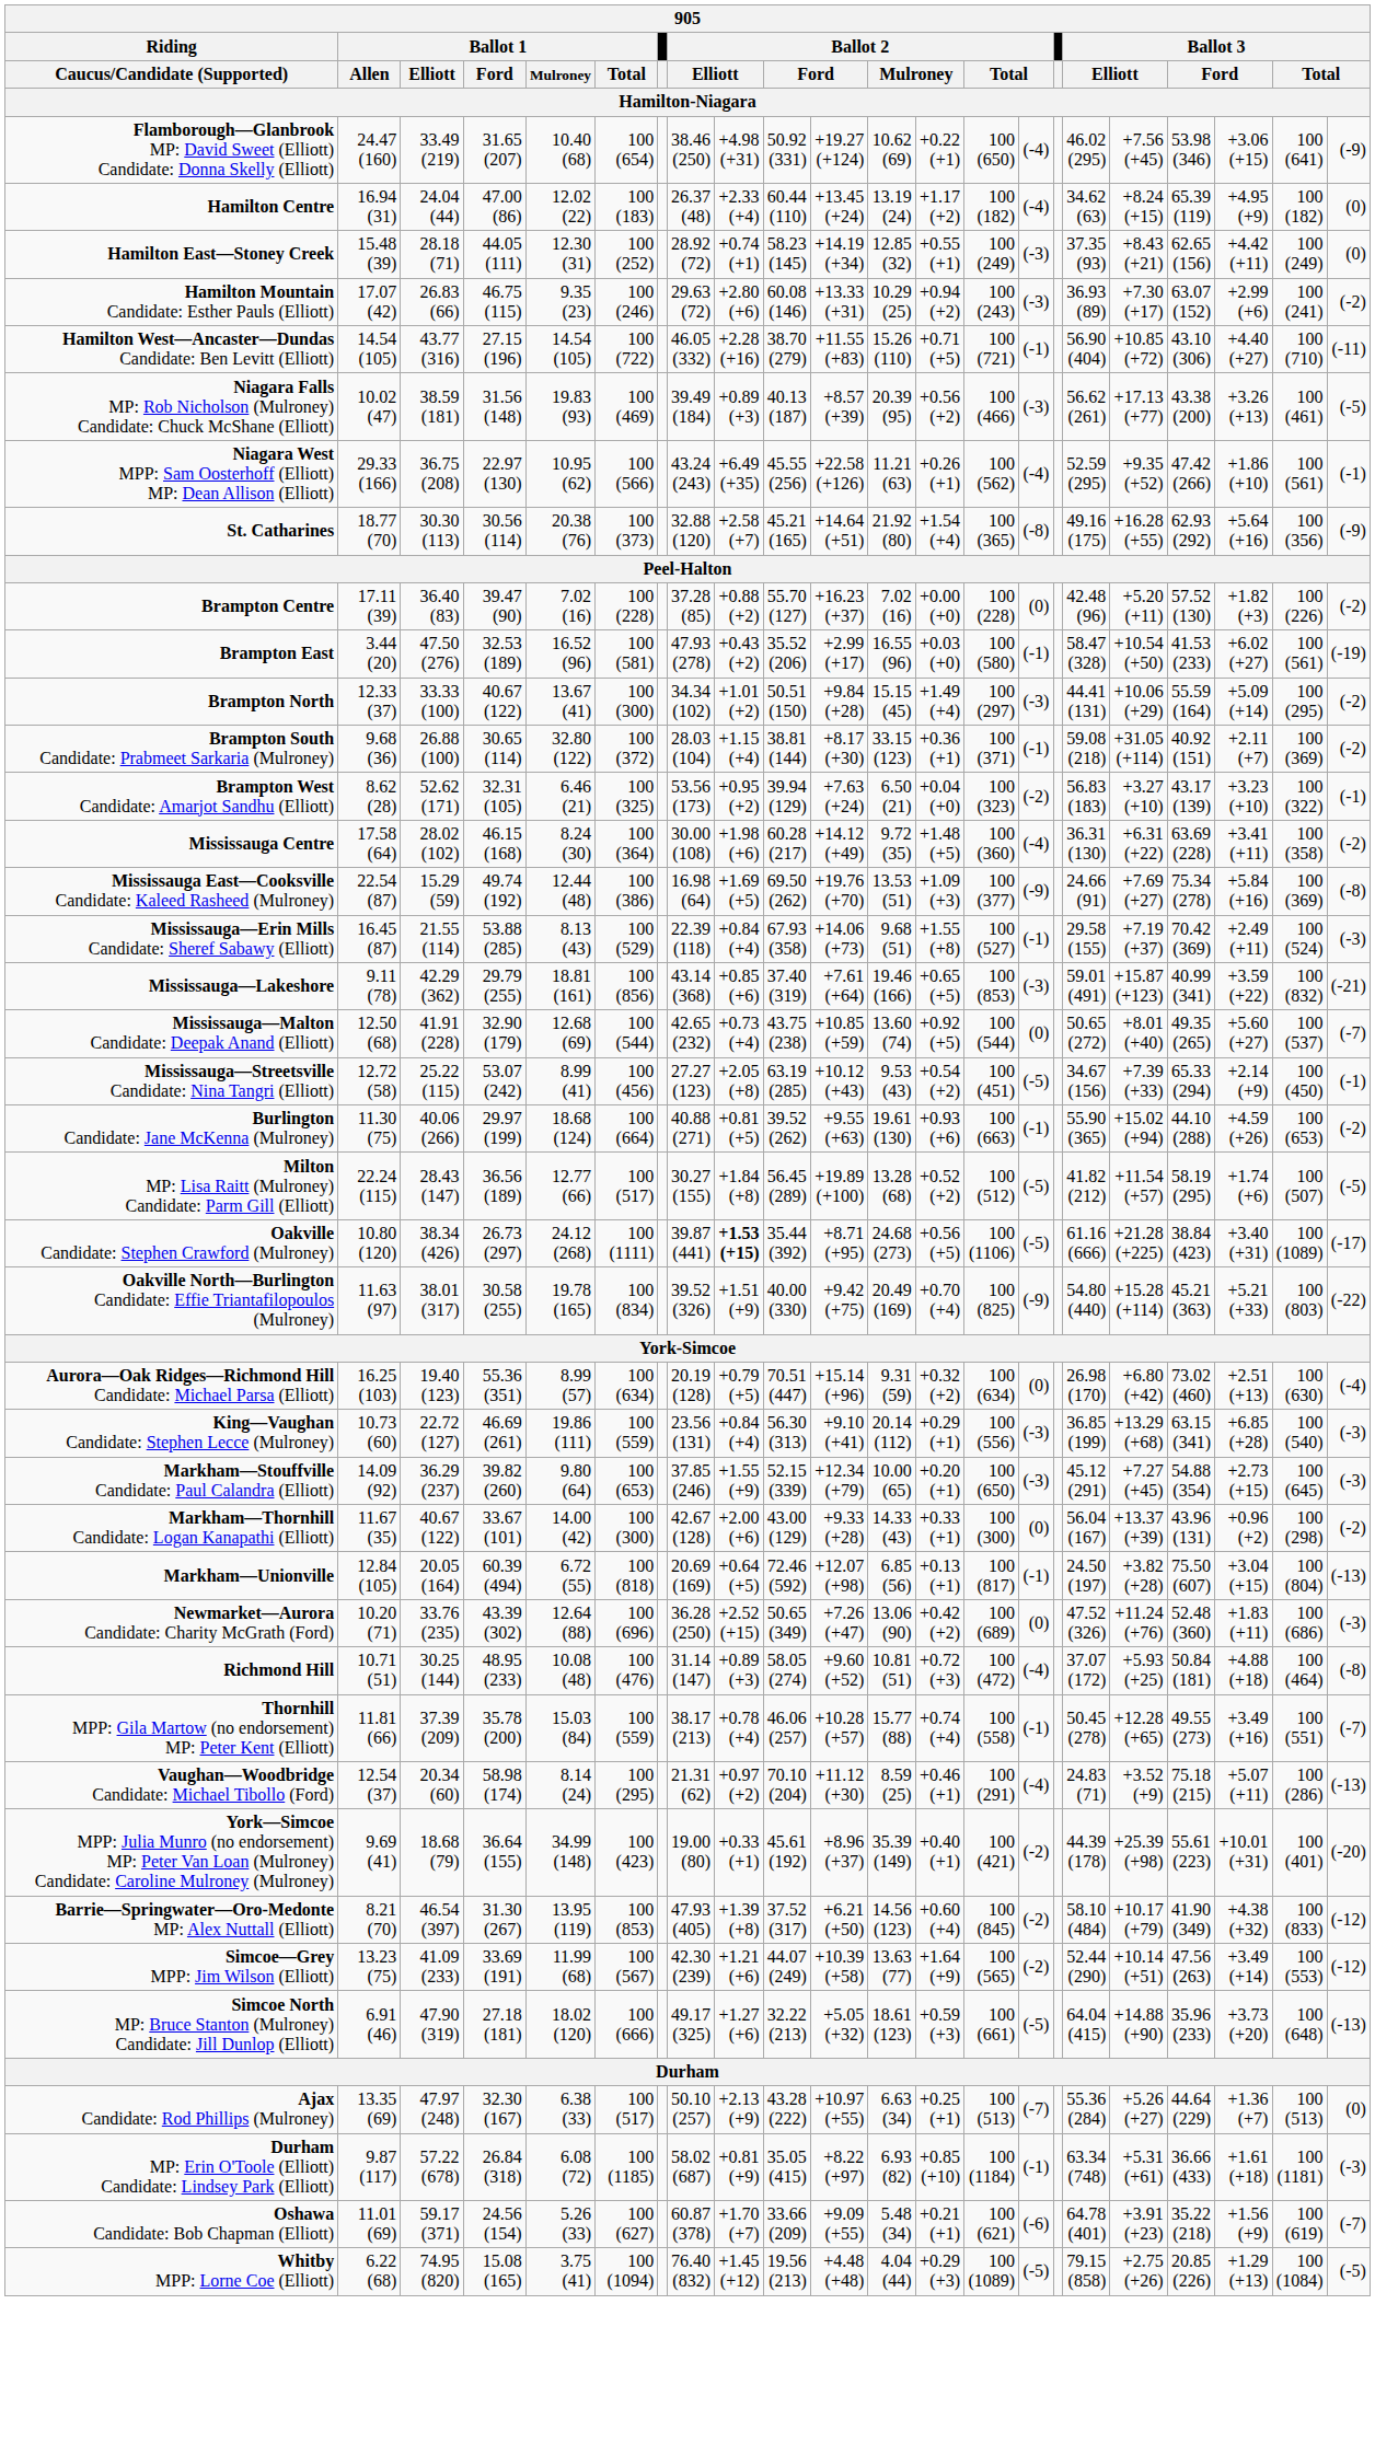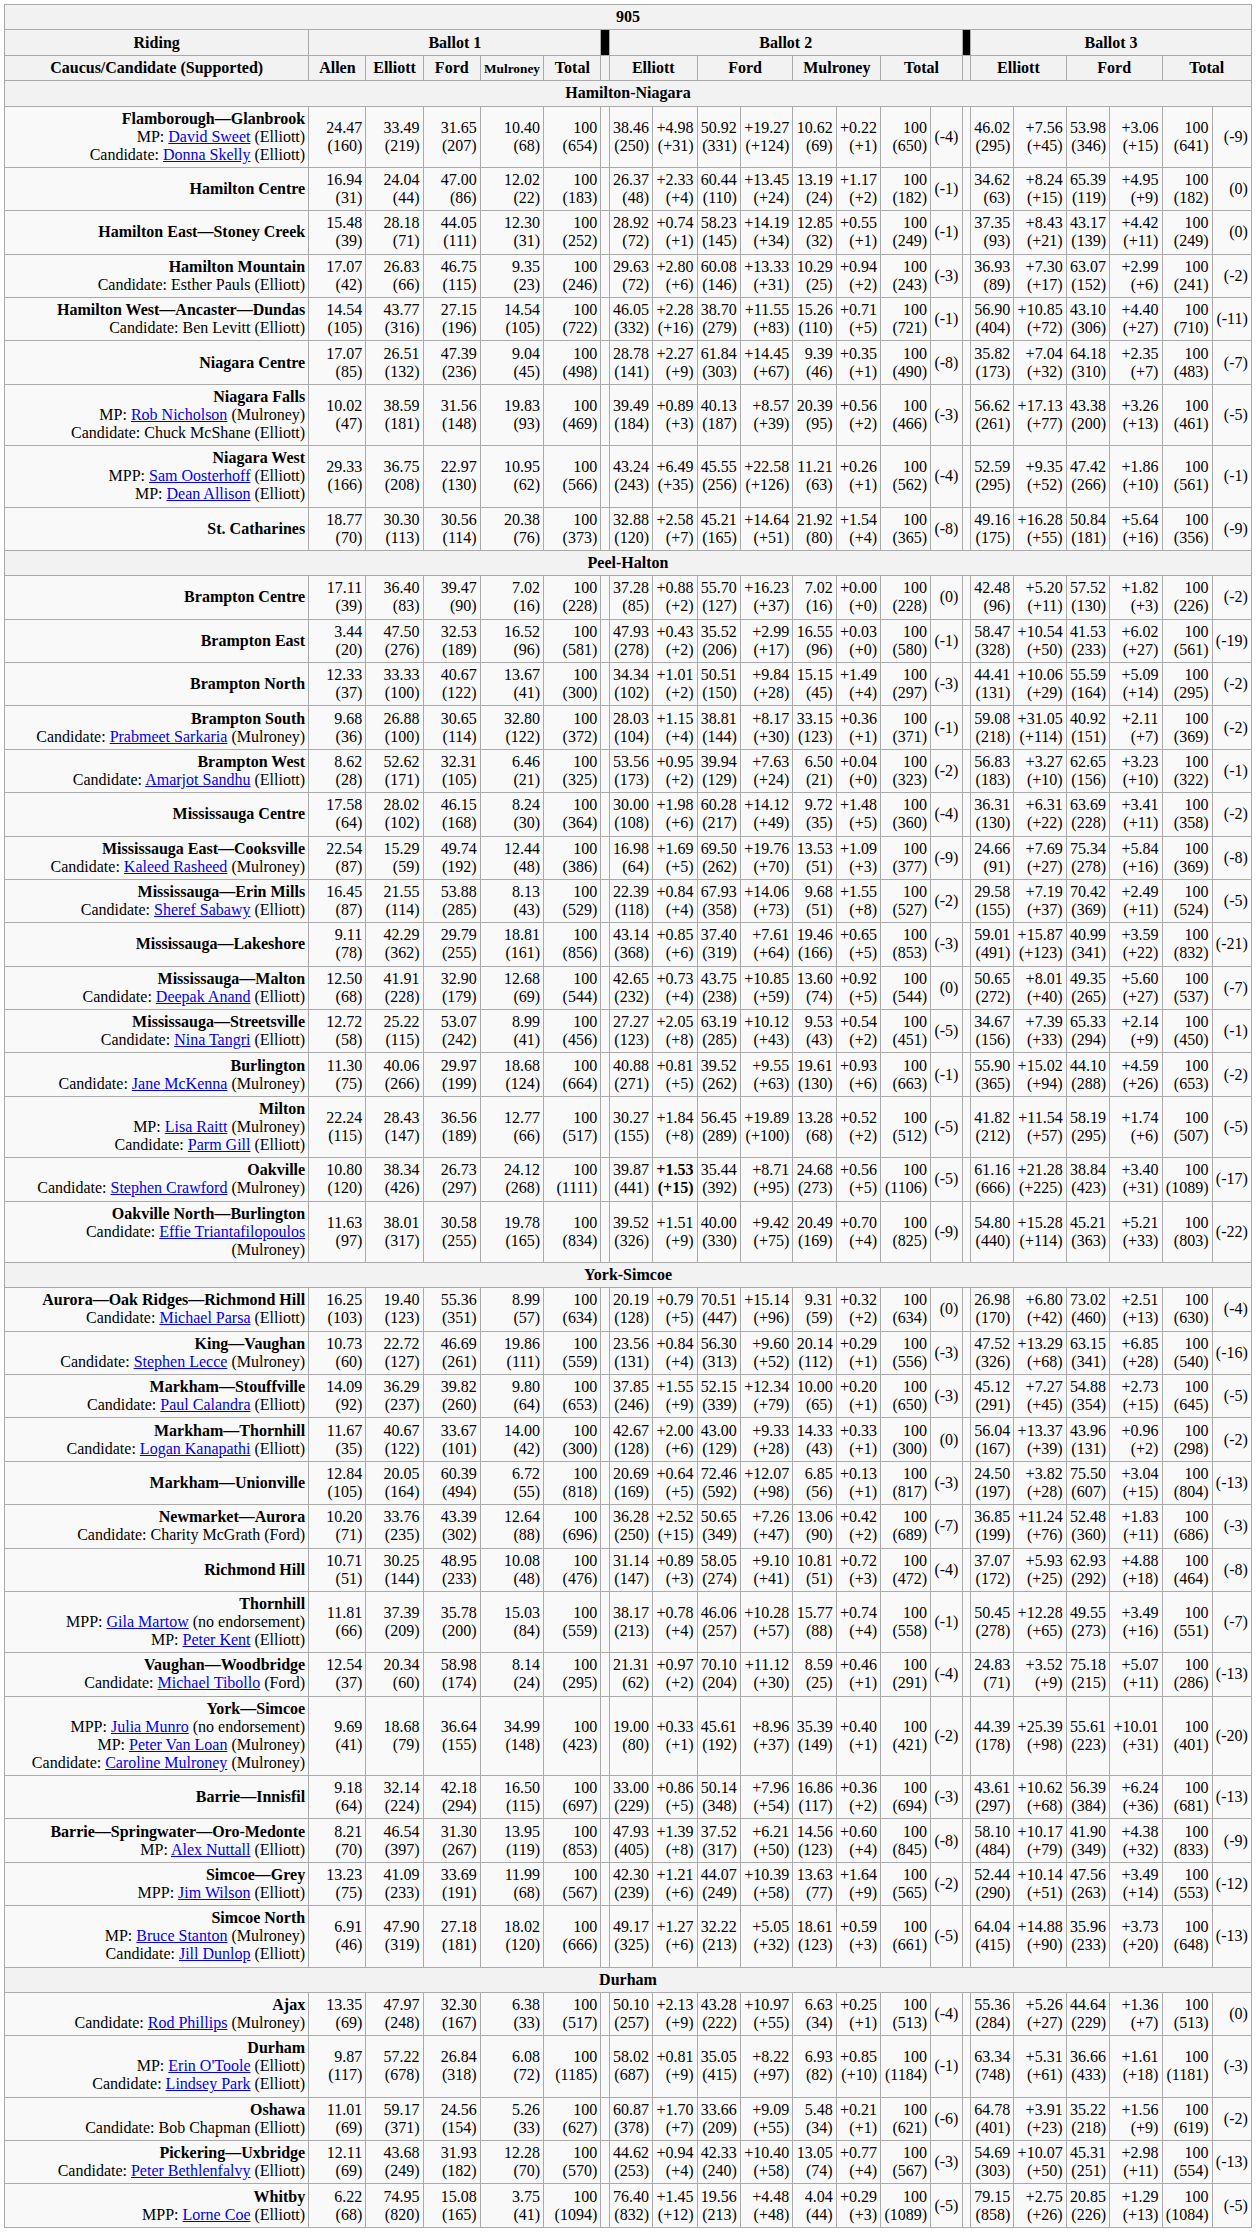Hamilton Centre | column 15: (-4) -> (-1)
Hamilton East—Stoney Creek | column 15: (-3) -> (-1)
Hamilton East—Stoney Creek | column 19: 62.65 (156) -> 43.17 (139)
+ row: Niagara Centre | 17.07 (85) | 26.51 (132) | 47.39 (236) | 9.04 (45) | 100 (498) | 28.78 (141) | +2.27 (+9) | 61.84 (303) | +14.45 (+67) | 9.39 (46) | +0.35 (+1) | 100 (490) | (-8) | 35.82 (173) | +7.04 (+32) | 64.18 (310) | +2.35 (+7) | 100 (483) | (-7)
St. Catharines | column 19: 62.93 (292) -> 50.84 (181)
Brampton West Candidate: Amarjot Sandhu (Elliott) | column 19: 43.17 (139) -> 62.65 (156)
Mississauga—Erin Mills Candidate: Sheref Sabawy (Elliott) | column 15: (-1) -> (-2)
Mississauga—Erin Mills Candidate: Sheref Sabawy (Elliott) | column 22: (-3) -> (-5)
King—Vaughan Candidate: Stephen Lecce (Mulroney) | column 11: +9.10 (+41) -> +9.60 (+52)
King—Vaughan Candidate: Stephen Lecce (Mulroney) | column 17: 36.85 (199) -> 47.52 (326)
King—Vaughan Candidate: Stephen Lecce (Mulroney) | column 22: (-3) -> (-16)
Markham—Stouffville Candidate: Paul Calandra (Elliott) | column 22: (-3) -> (-5)
Markham—Unionville | column 15: (-1) -> (-3)
Newmarket—Aurora Candidate: Charity McGrath (Ford) | column 15: (0) -> (-7)
Newmarket—Aurora Candidate: Charity McGrath (Ford) | column 17: 47.52 (326) -> 36.85 (199)
Richmond Hill | column 11: +9.60 (+52) -> +9.10 (+41)
Richmond Hill | column 19: 50.84 (181) -> 62.93 (292)
+ row: Barrie—Innisfil | 9.18 (64) | 32.14 (224) | 42.18 (294) | 16.50 (115) | 100 (697) | 33.00 (229) | +0.86 (+5) | 50.14 (348) | +7.96 (+54) | 16.86 (117) | +0.36 (+2) | 100 (694) | (-3) | 43.61 (297) | +10.62 (+68) | 56.39 (384) | +6.24 (+36) | 100 (681) | (-13)
Barrie—Springwater—Oro-Medonte MP: Alex Nuttall (Elliott) | column 15: (-2) -> (-8)
Barrie—Springwater—Oro-Medonte MP: Alex Nuttall (Elliott) | column 22: (-12) -> (-9)
Ajax Candidate: Rod Phillips (Mulroney) | column 15: (-7) -> (-4)
Oshawa Candidate: Bob Chapman (Elliott) | column 22: (-7) -> (-2)
+ row: Pickering—Uxbridge Candidate: Peter Bethlenfalvy (Elliott) | 12.11 (69) | 43.68 (249) | 31.93 (182) | 12.28 (70) | 100 (570) | 44.62 (253) | +0.94 (+4) | 42.33 (240) | +10.40 (+58) | 13.05 (74) | +0.77 (+4) | 100 (567) | (-3) | 54.69 (303) | +10.07 (+50) | 45.31 (251) | +2.98 (+11) | 100 (554) | (-13)
